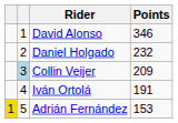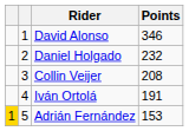Collin Veijer | column 2: lightblue background -> no background
Collin Veijer | Points: 209 -> 208
